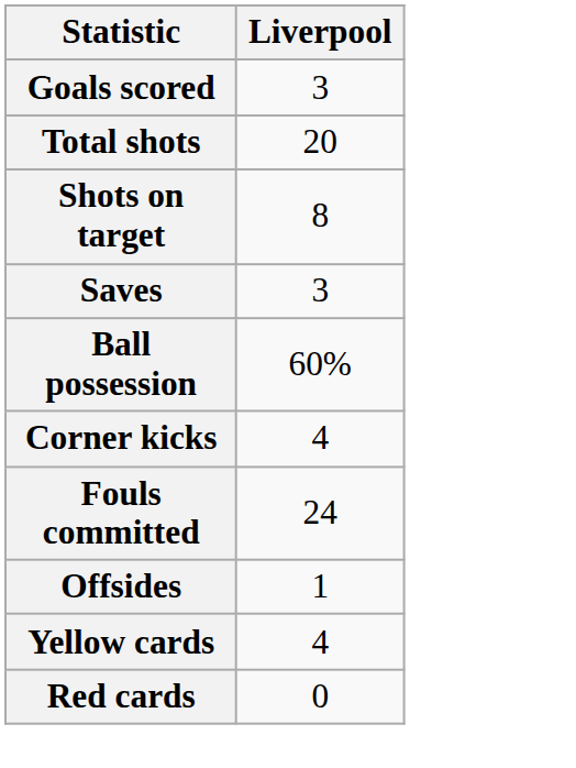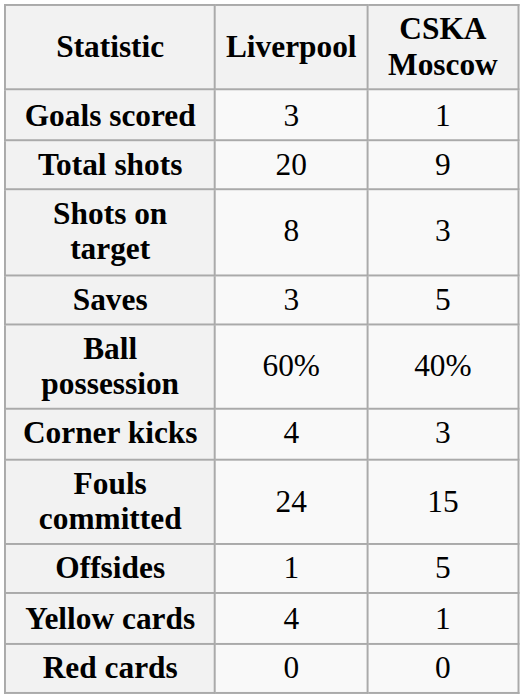+ column: CSKA Moscow | 1 | 9 | 3 | 5 | 40% | 3 | 15 | 5 | 1 | 0
